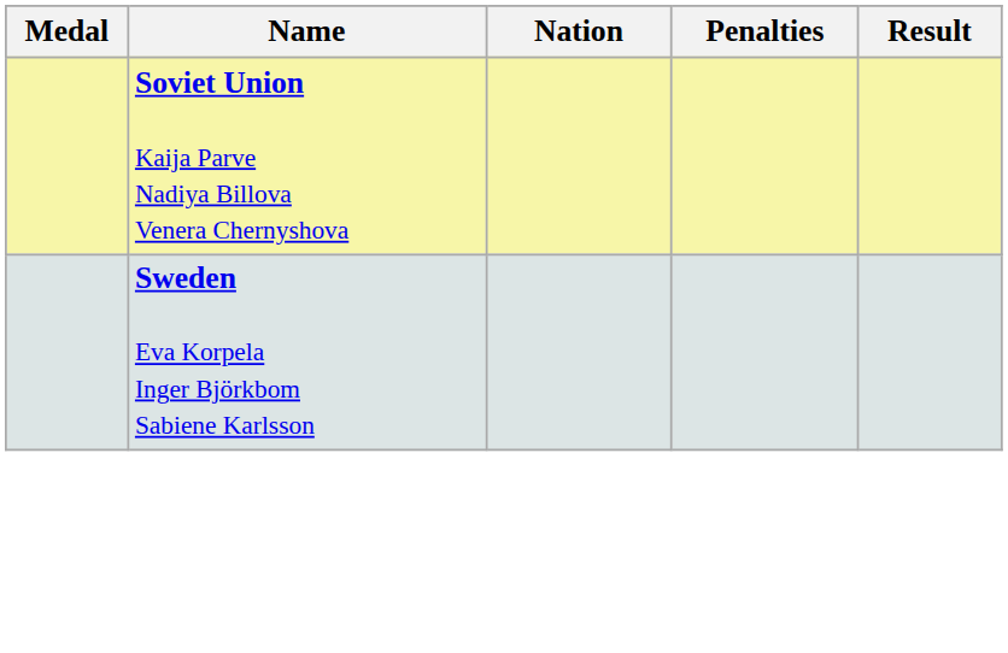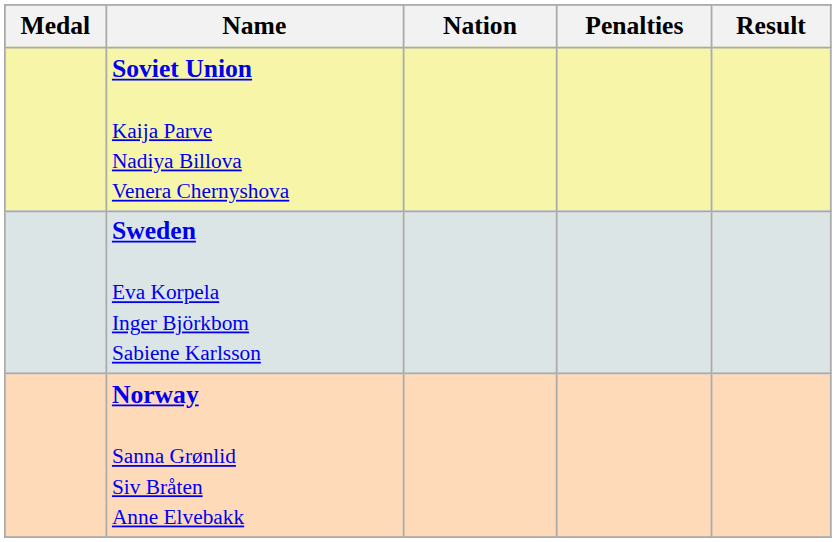+ row: Norway Sanna Grønlid Siv Bråten Anne Elvebakk
